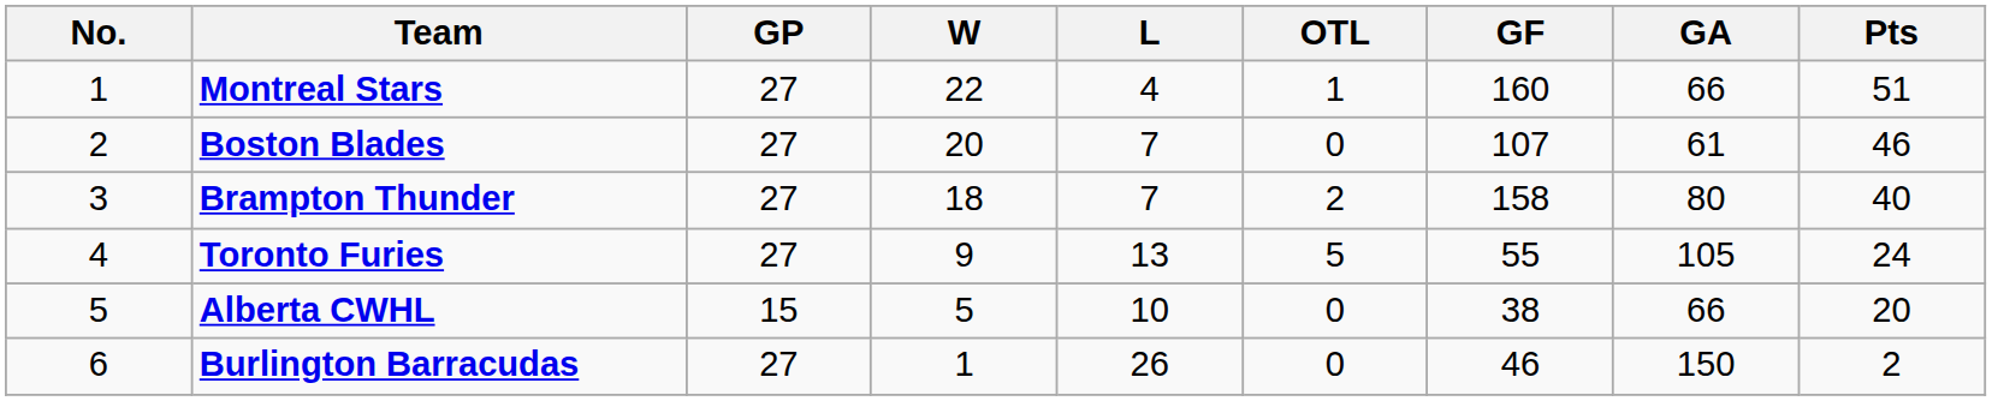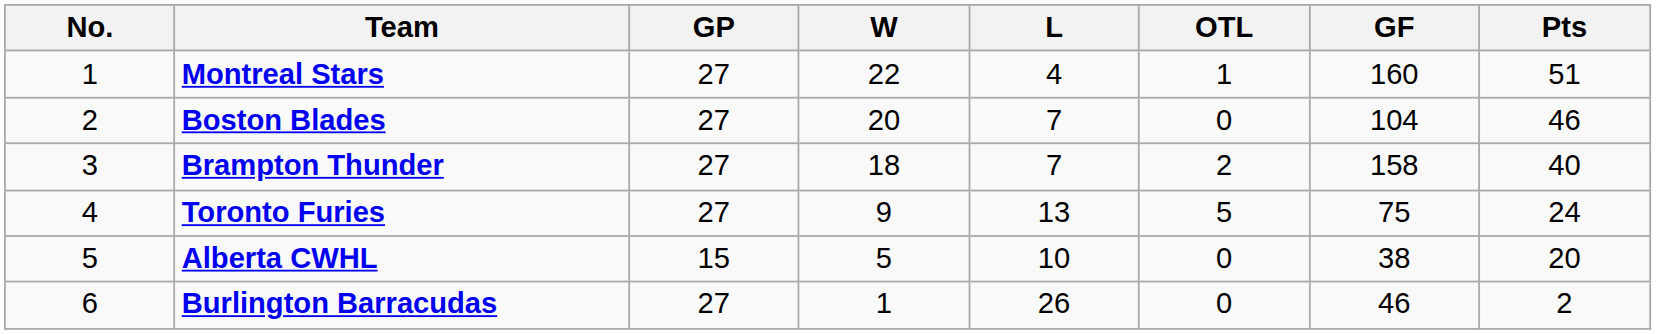- column: GA | 66 | 61 | 80 | 105 | 66 | 150
Boston Blades | GF: 107 -> 104
Toronto Furies | GF: 55 -> 75
